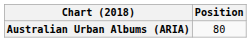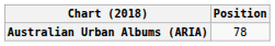Australian Urban Albums (ARIA) | Position: 80 -> 78
